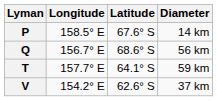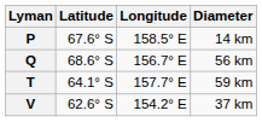columns swapped: Latitude <-> Longitude
